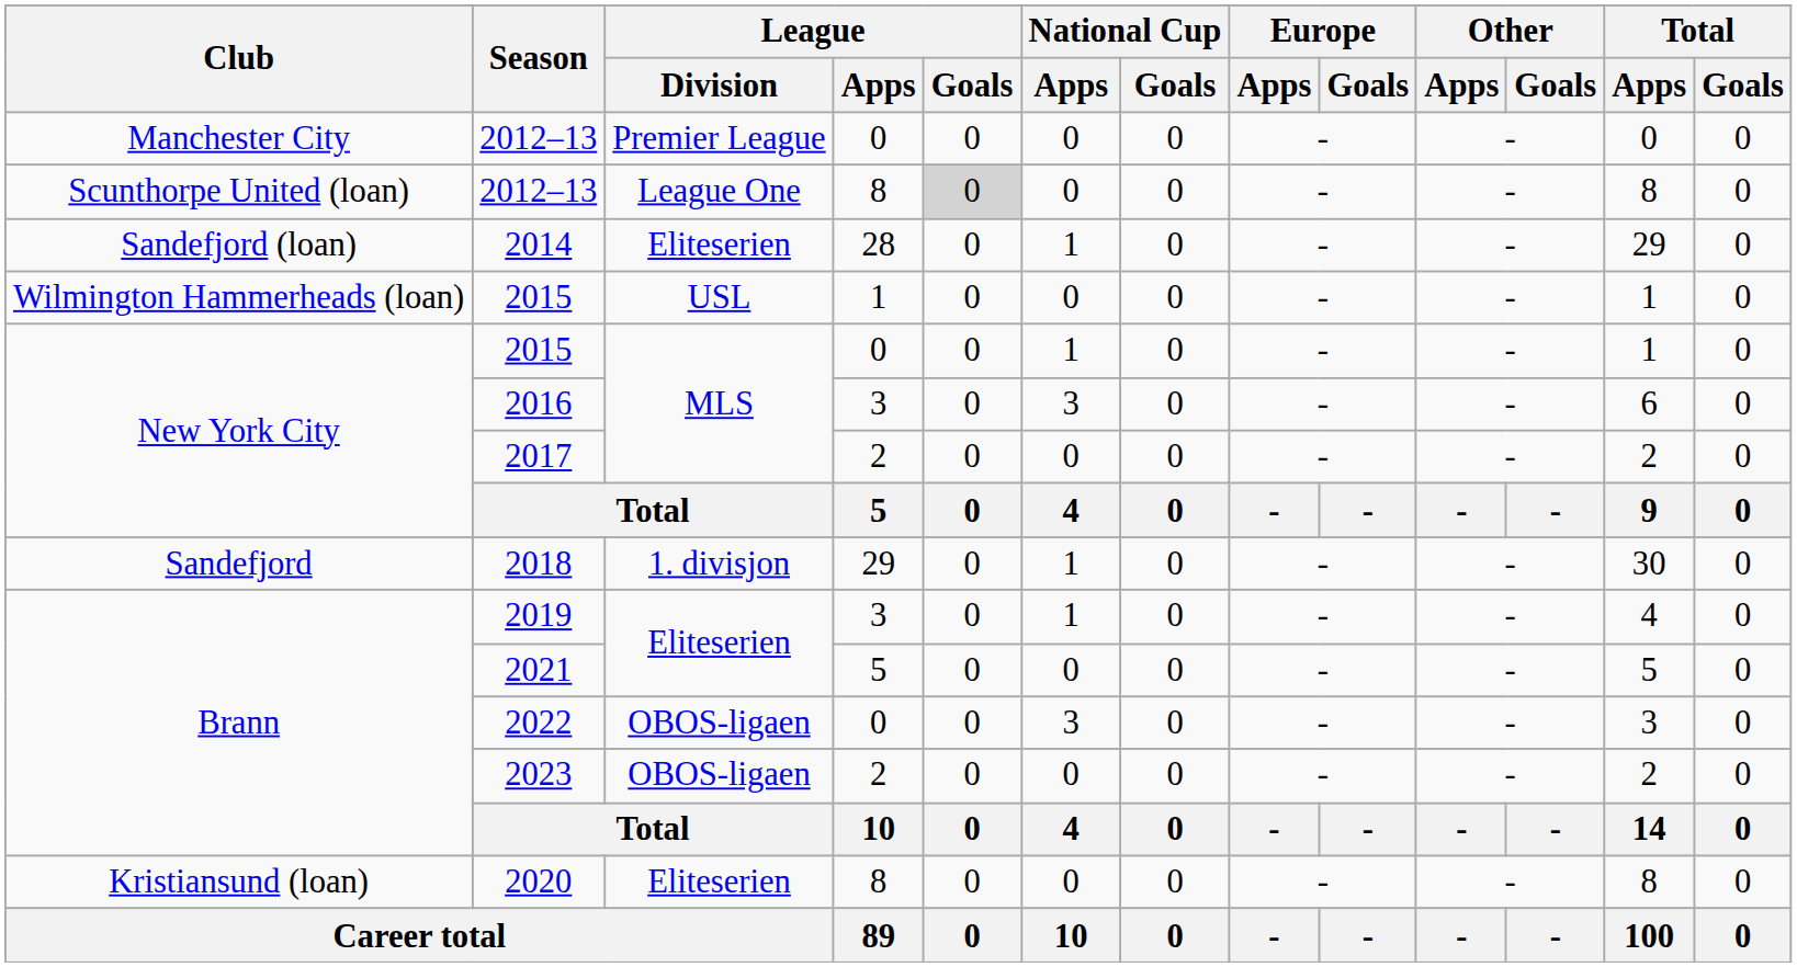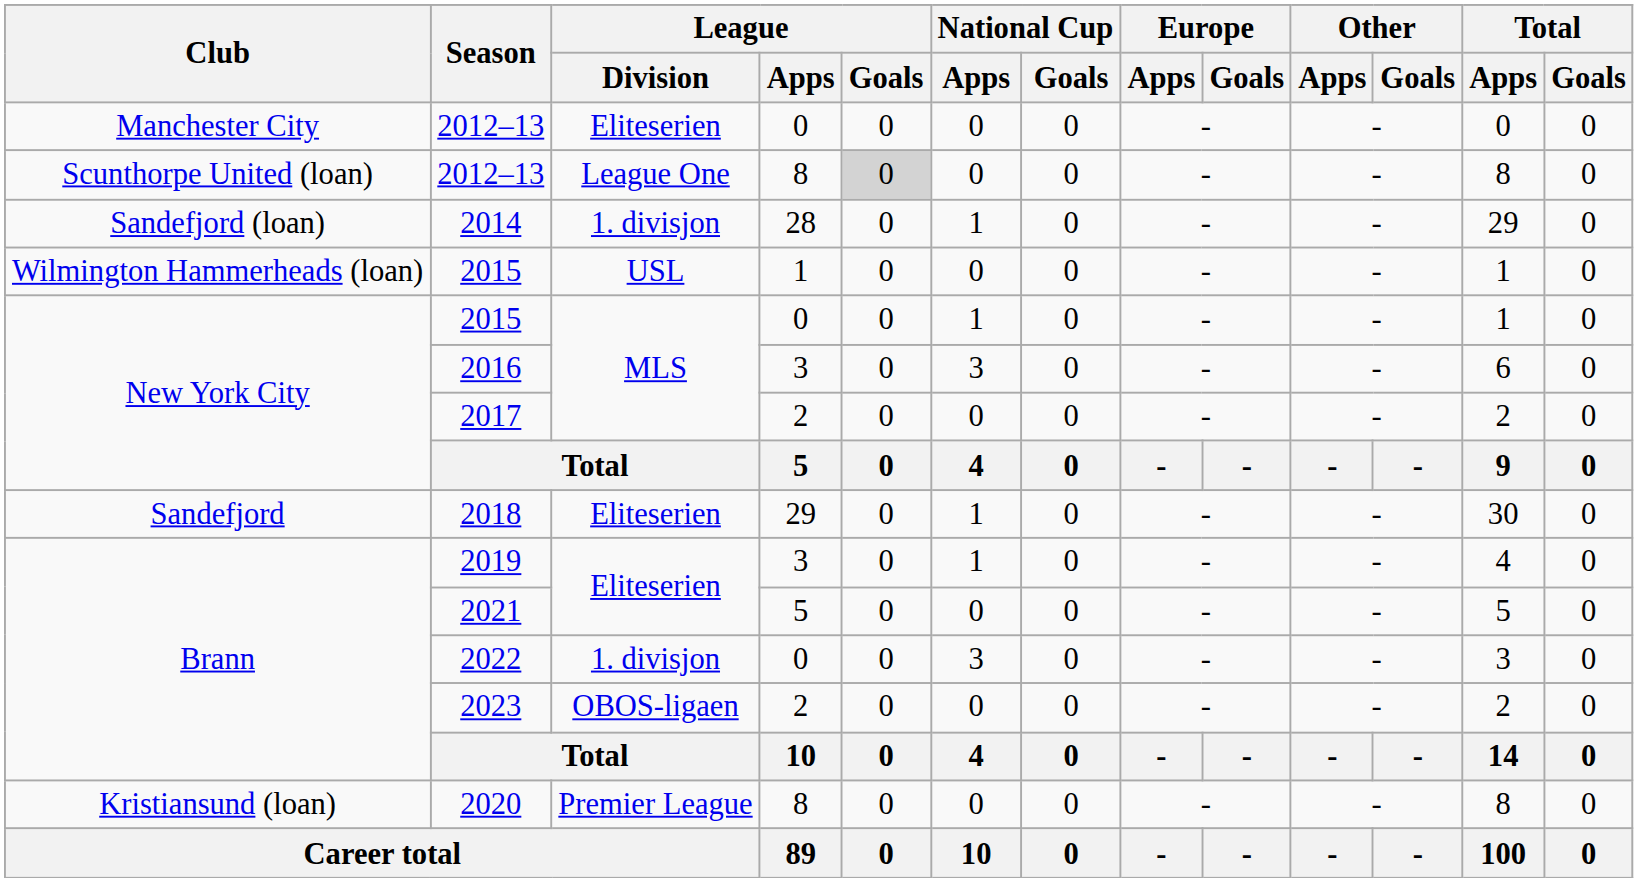Manchester City / 2012–13 | League / Division: Premier League -> Eliteserien
2014 | League / Division: Eliteserien -> 1. divisjon
2018 | League / Division: 1. divisjon -> Eliteserien
2022 | League / Division: OBOS-ligaen -> 1. divisjon
2020 | League / Division: Eliteserien -> Premier League
